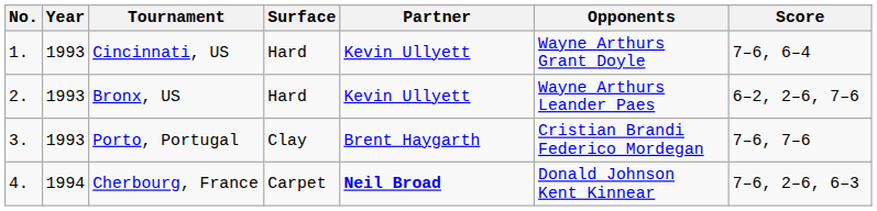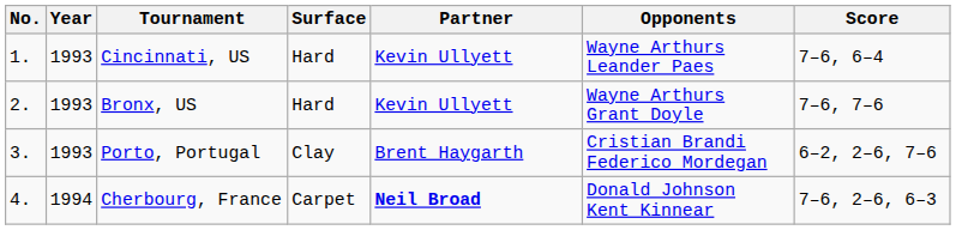Cincinnati, US | Opponents: Wayne Arthurs Grant Doyle -> Wayne Arthurs Leander Paes
Bronx, US | Opponents: Wayne Arthurs Leander Paes -> Wayne Arthurs Grant Doyle
Bronx, US | Score: 6–2, 2–6, 7–6 -> 7–6, 7–6
Porto, Portugal | Score: 7–6, 7–6 -> 6–2, 2–6, 7–6
